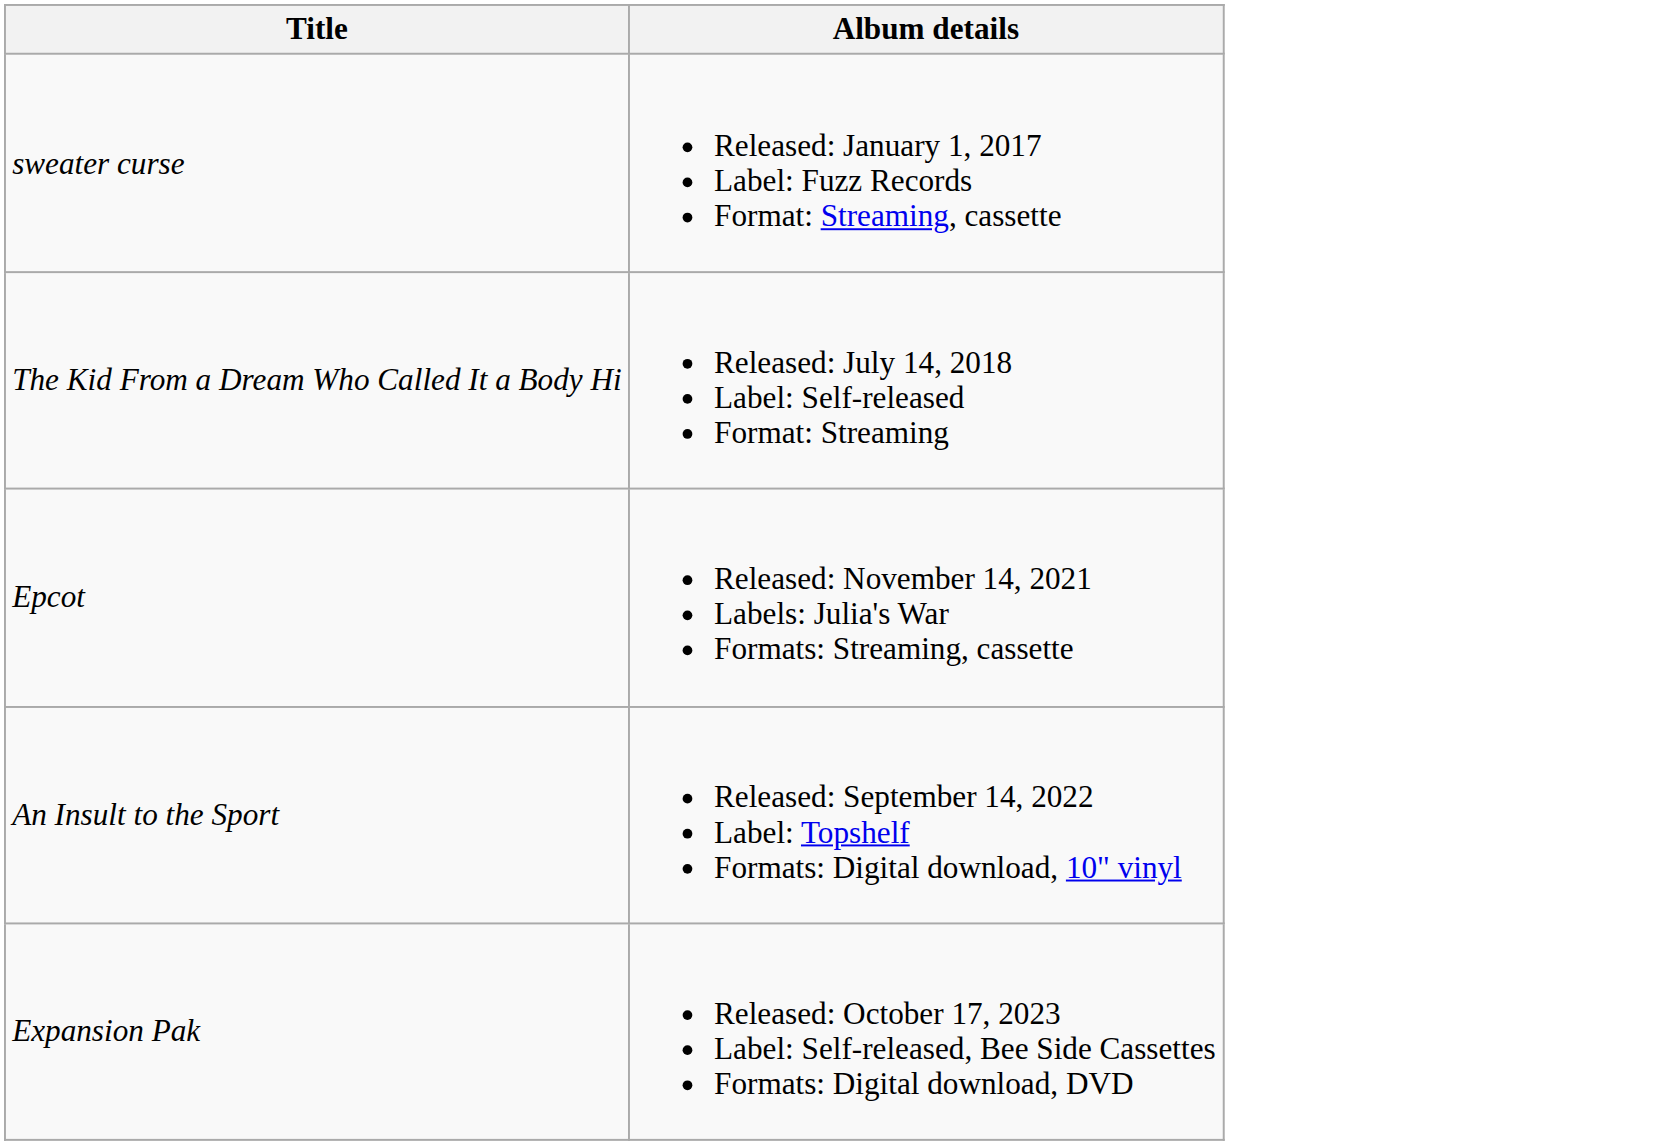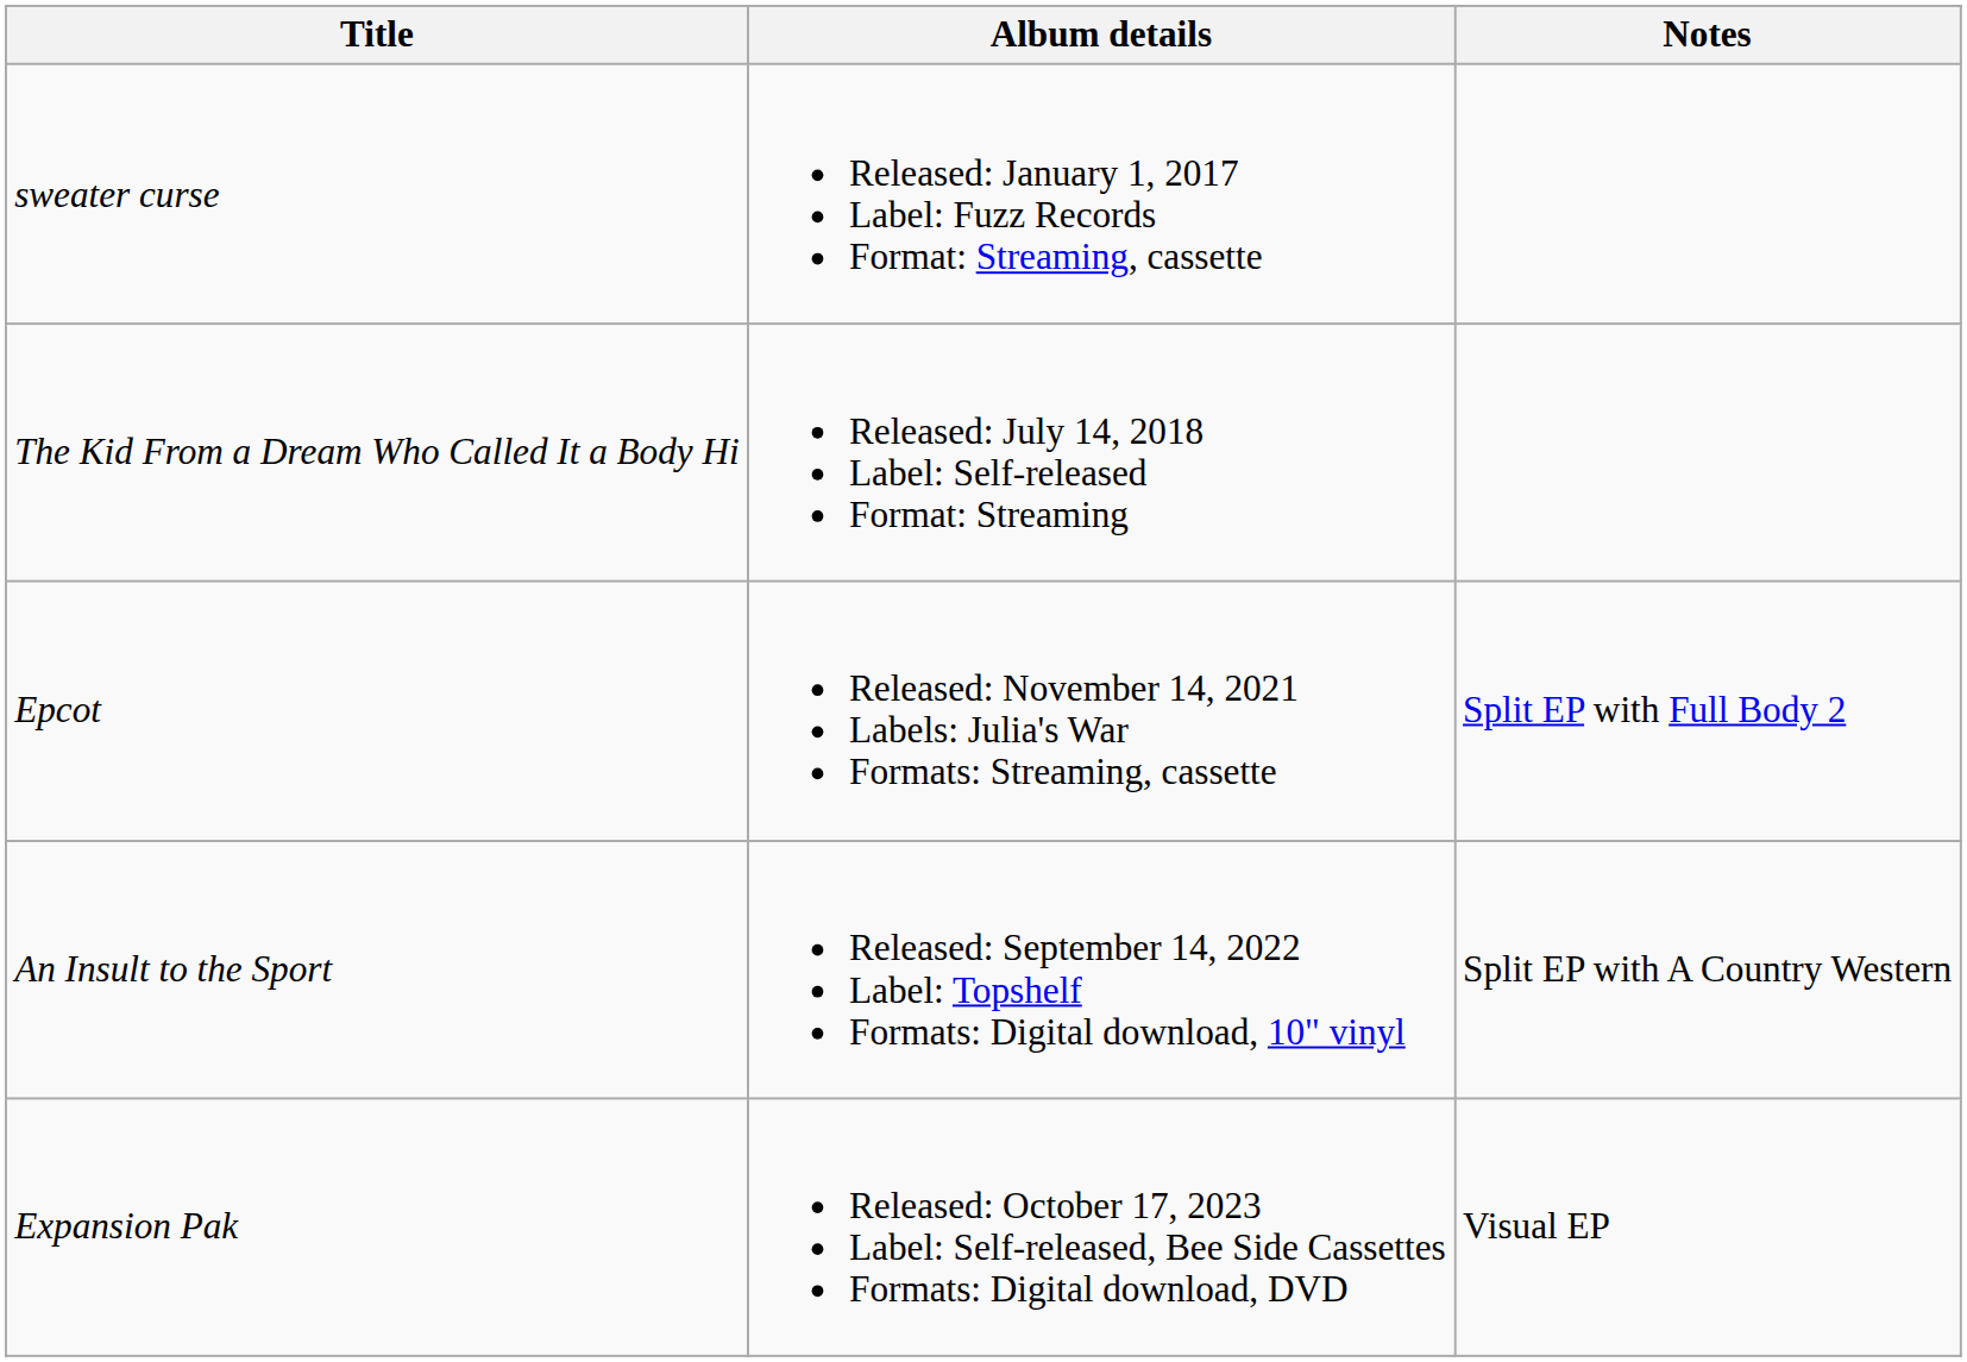+ column: Notes | Split EP with Full Body 2 | Split EP with A Country Western | Visual EP
